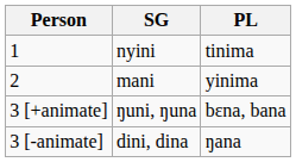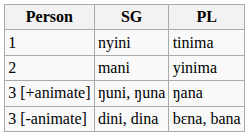3 [+animate] | PL: bɛna, bana -> ŋana
3 [-animate] | PL: ŋana -> bɛna, bana
